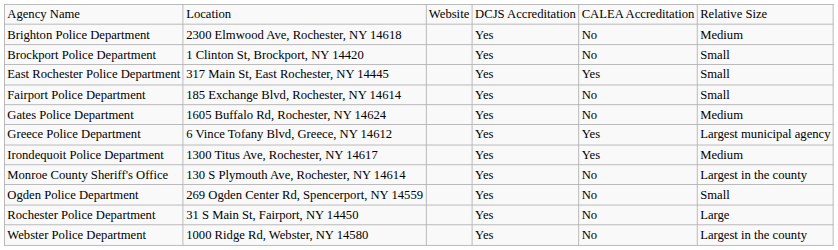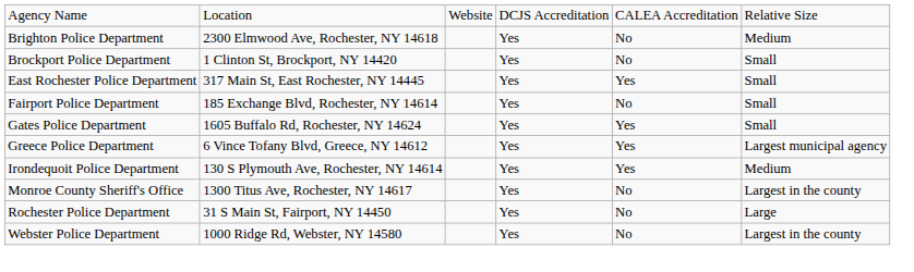Gates Police Department | column 5: No -> Yes
Gates Police Department | column 6: Medium -> Small
Irondequoit Police Department | column 2: 1300 Titus Ave, Rochester, NY 14617 -> 130 S Plymouth Ave, Rochester, NY 14614
Monroe County Sheriff's Office | column 2: 130 S Plymouth Ave, Rochester, NY 14614 -> 1300 Titus Ave, Rochester, NY 14617
- row: Ogden Police Department | 269 Ogden Center Rd, Spencerport, NY 14559 | Yes | No | Small
